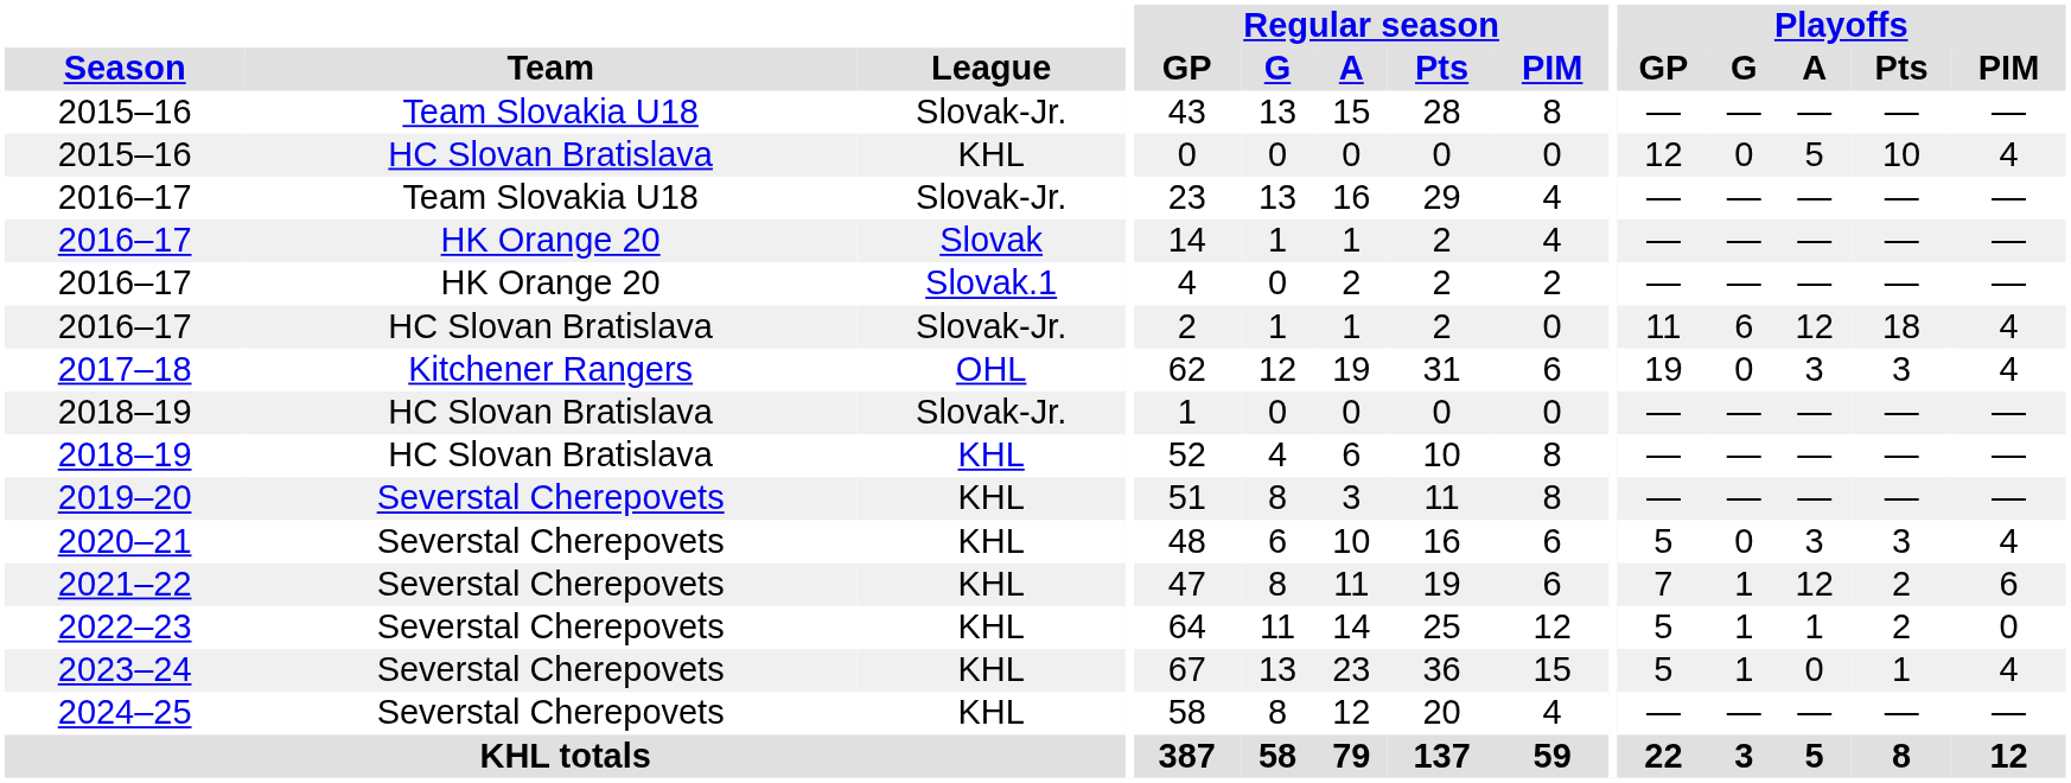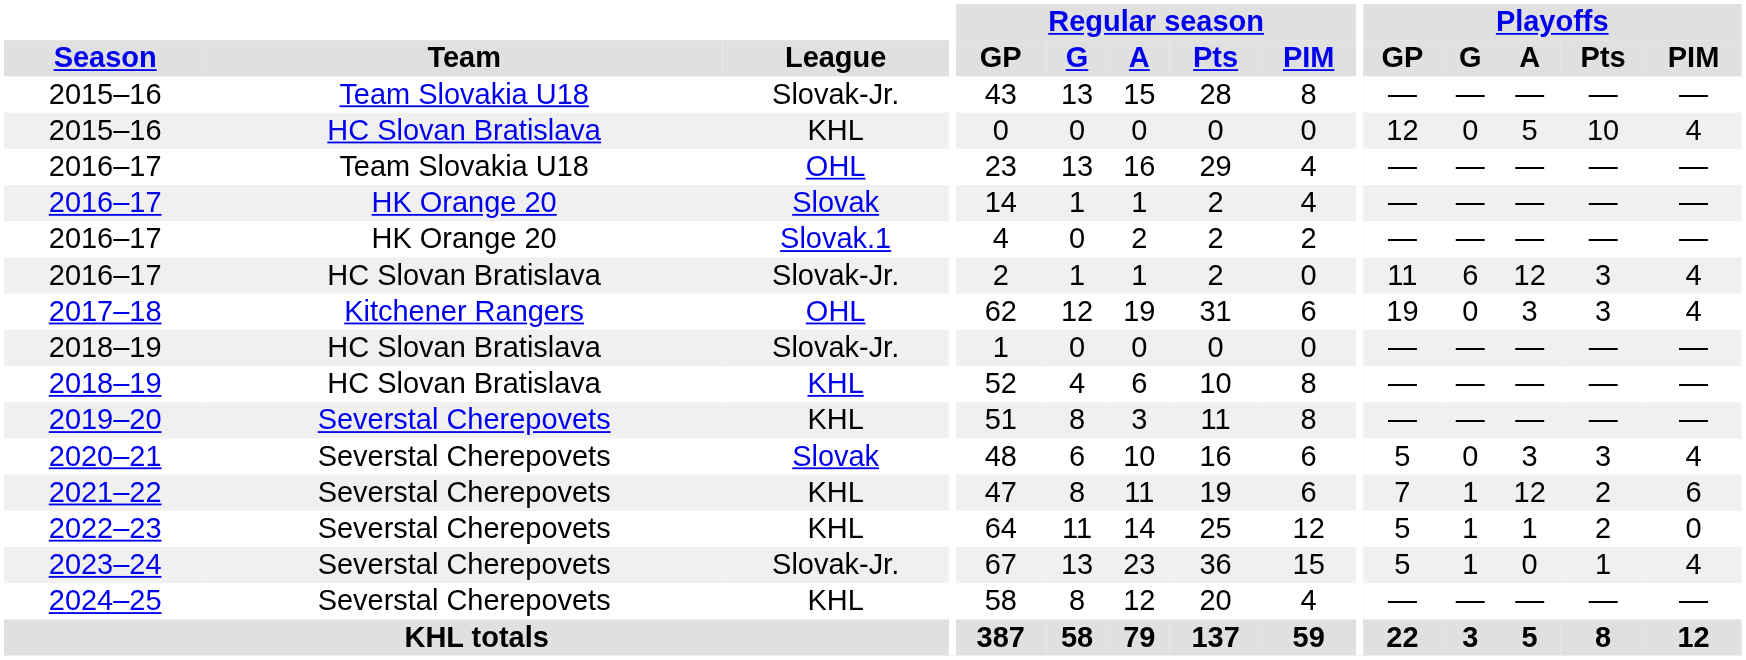2016–17 / Team Slovakia U18 | League: Slovak-Jr. -> OHL
2016–17 / HC Slovan Bratislava | Playoffs / Pts: 18 -> 3
2020–21 | League: KHL -> Slovak
2023–24 | League: KHL -> Slovak-Jr.
